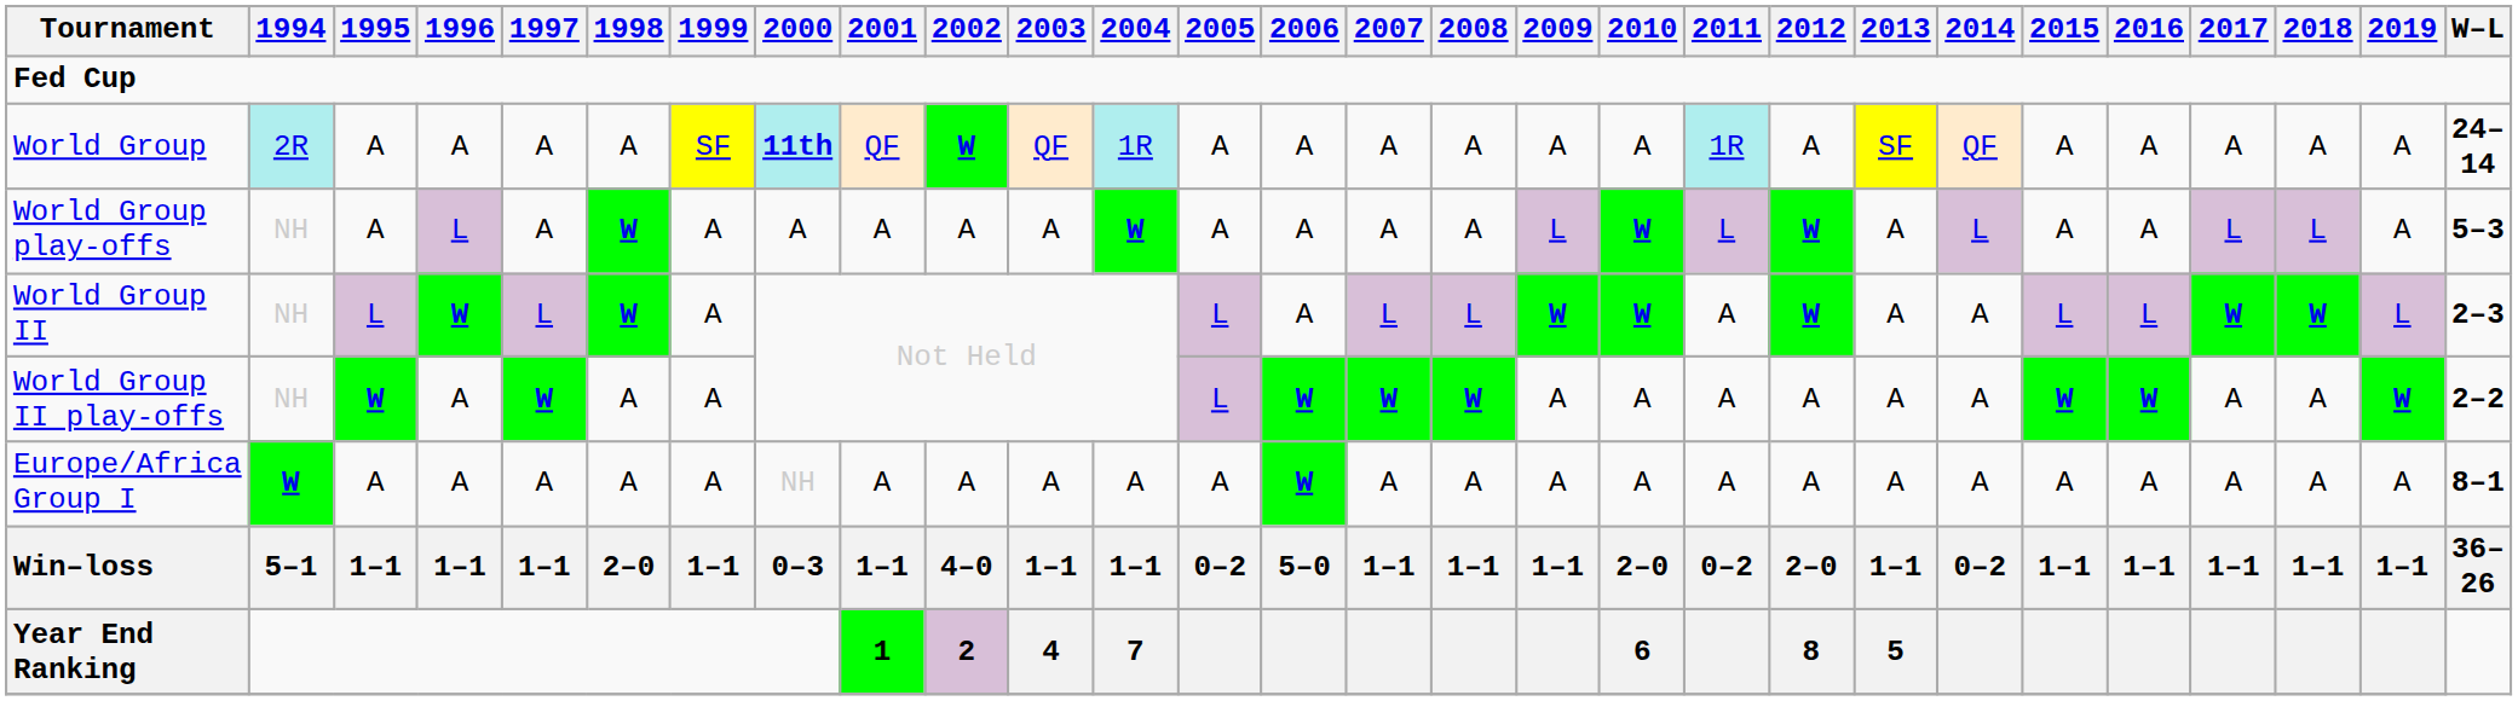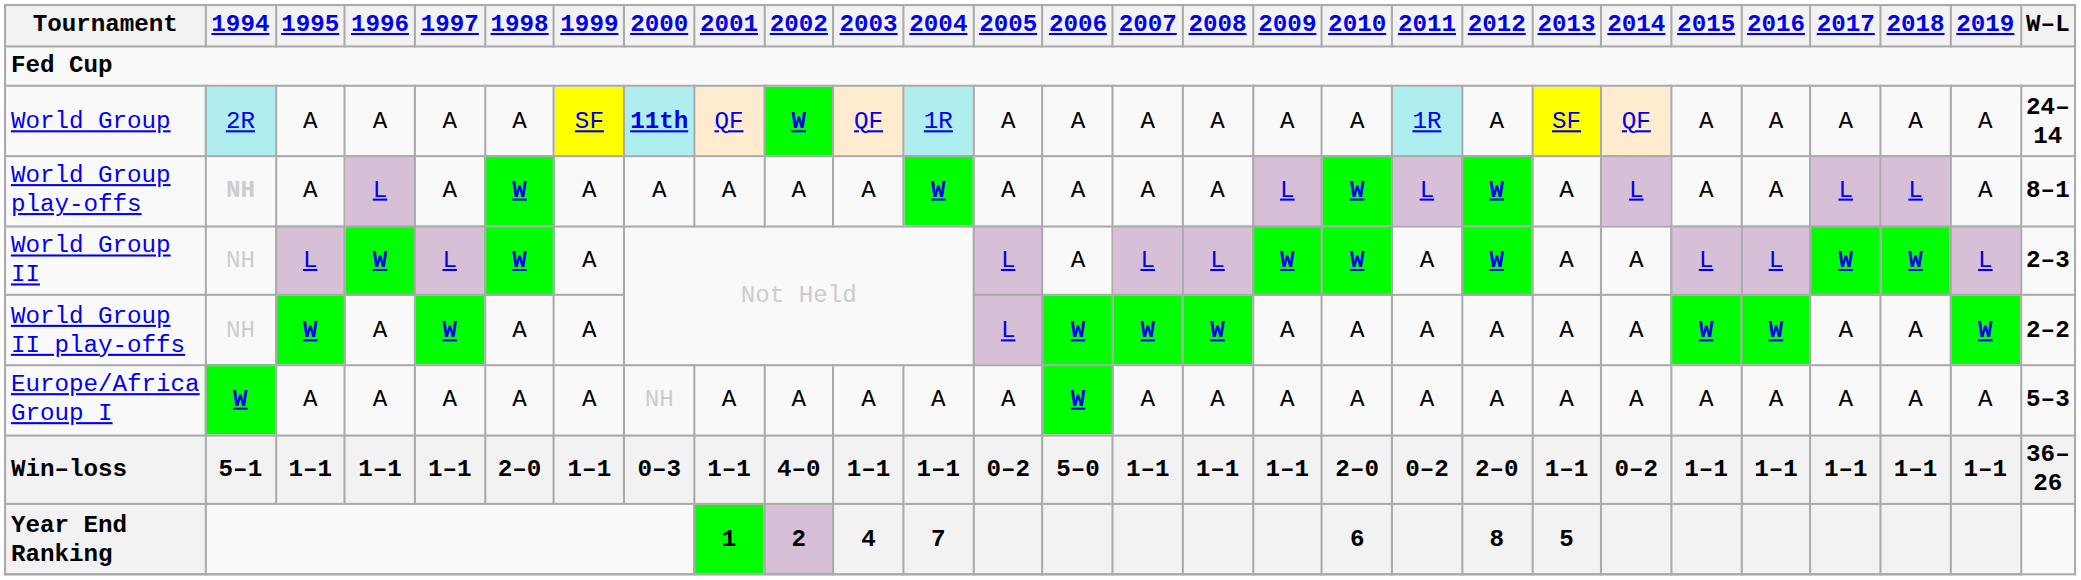World Group play-offs | 1994: normal -> bold
World Group play-offs | W–L: 5–3 -> 8–1
Europe/Africa Group I | W–L: 8–1 -> 5–3
